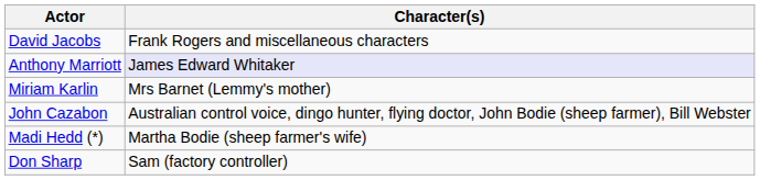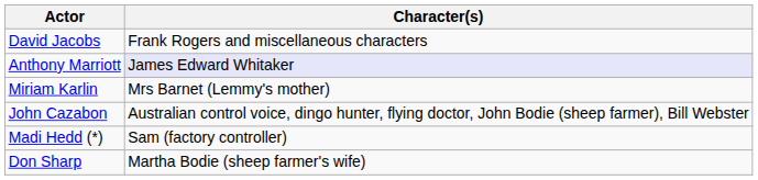Madi Hedd (*) | Character(s): Martha Bodie (sheep farmer's wife) -> Sam (factory controller)
Don Sharp | Character(s): Sam (factory controller) -> Martha Bodie (sheep farmer's wife)
